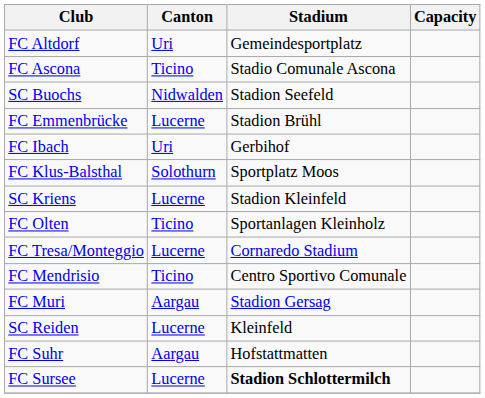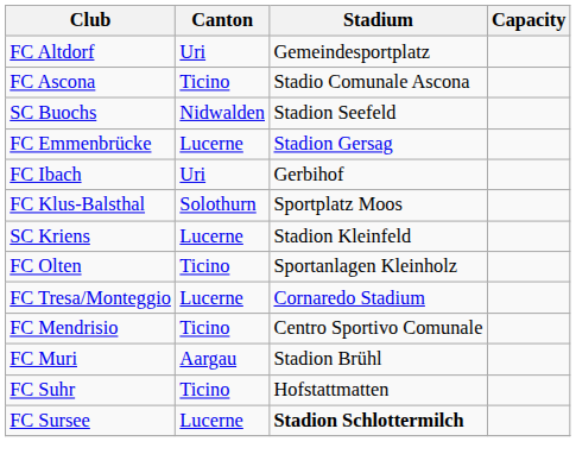FC Emmenbrücke | Stadium: Stadion Brühl -> Stadion Gersag
FC Muri | Stadium: Stadion Gersag -> Stadion Brühl
- row: SC Reiden | Lucerne | Kleinfeld
FC Suhr | Canton: Aargau -> Ticino
